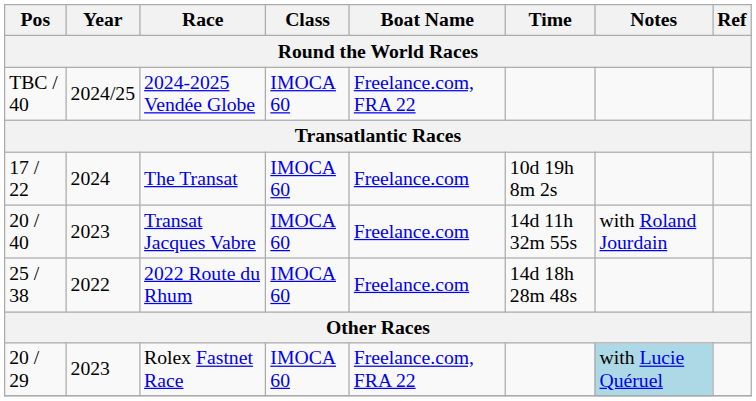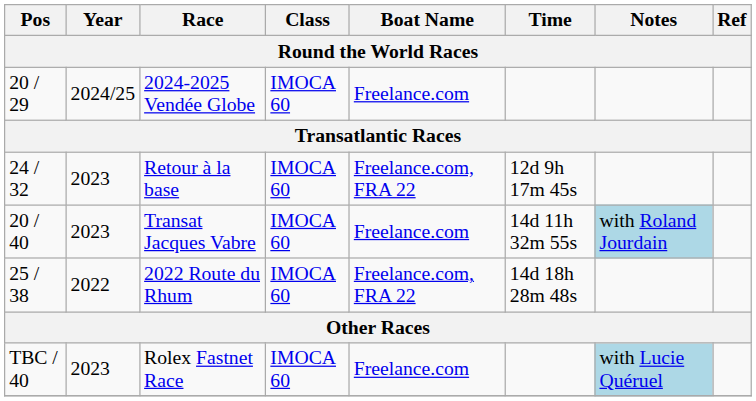2024-2025 Vendée Globe | Pos: TBC / 40 -> 20 / 29
2024-2025 Vendée Globe | Boat Name: Freelance.com, FRA 22 -> Freelance.com
- row: 17 / 22 | 2024 | The Transat | IMOCA 60 | Freelance.com | 10d 19h 8m 2s
+ row: 24 / 32 | 2023 | Retour à la base | IMOCA 60 | Freelance.com, FRA 22 | 12d 9h 17m 45s
Transat Jacques Vabre | Notes: no background -> lightblue background
2022 Route du Rhum | Boat Name: Freelance.com -> Freelance.com, FRA 22
Rolex Fastnet Race | Pos: 20 / 29 -> TBC / 40
Rolex Fastnet Race | Boat Name: Freelance.com, FRA 22 -> Freelance.com
